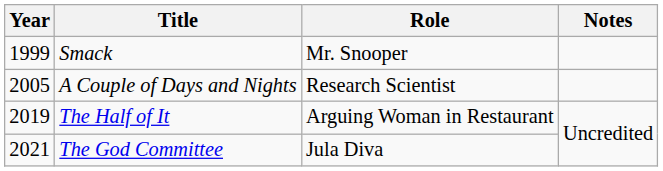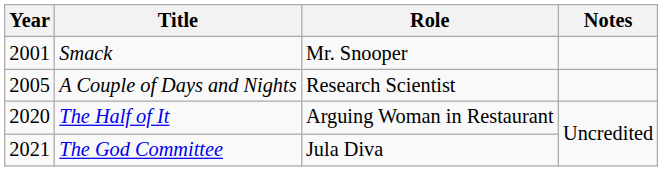Smack | Year: 1999 -> 2001
The Half of It | Year: 2019 -> 2020
